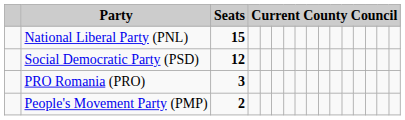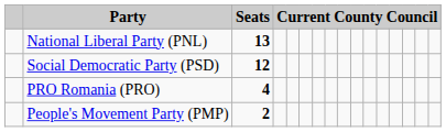National Liberal Party (PNL) | Seats: 15 -> 13
PRO Romania (PRO) | Seats: 3 -> 4
